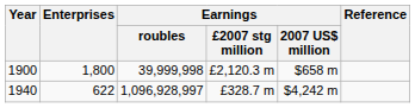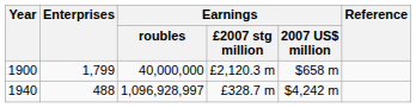1900 | Enterprises: 1,800 -> 1,799
1900 | Earnings / roubles: 39,999,998 -> 40,000,000
1940 | Enterprises: 622 -> 488
